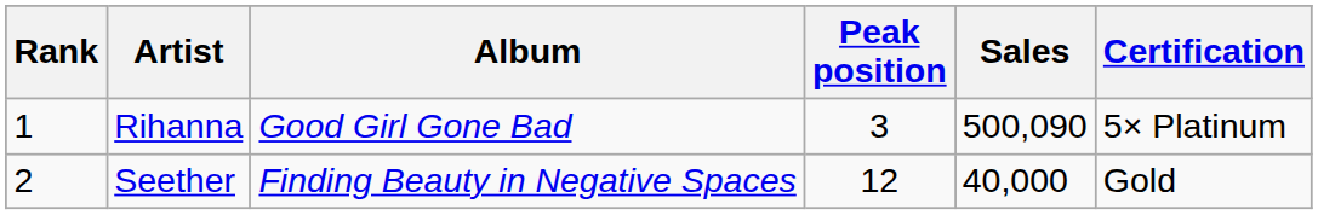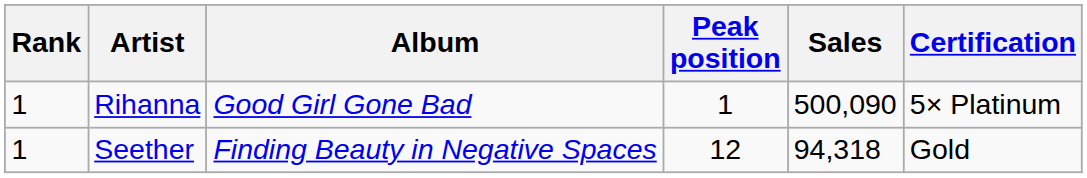Rihanna | Peak position: 3 -> 1
Seether | Rank: 2 -> 1
Seether | Sales: 40,000 -> 94,318
